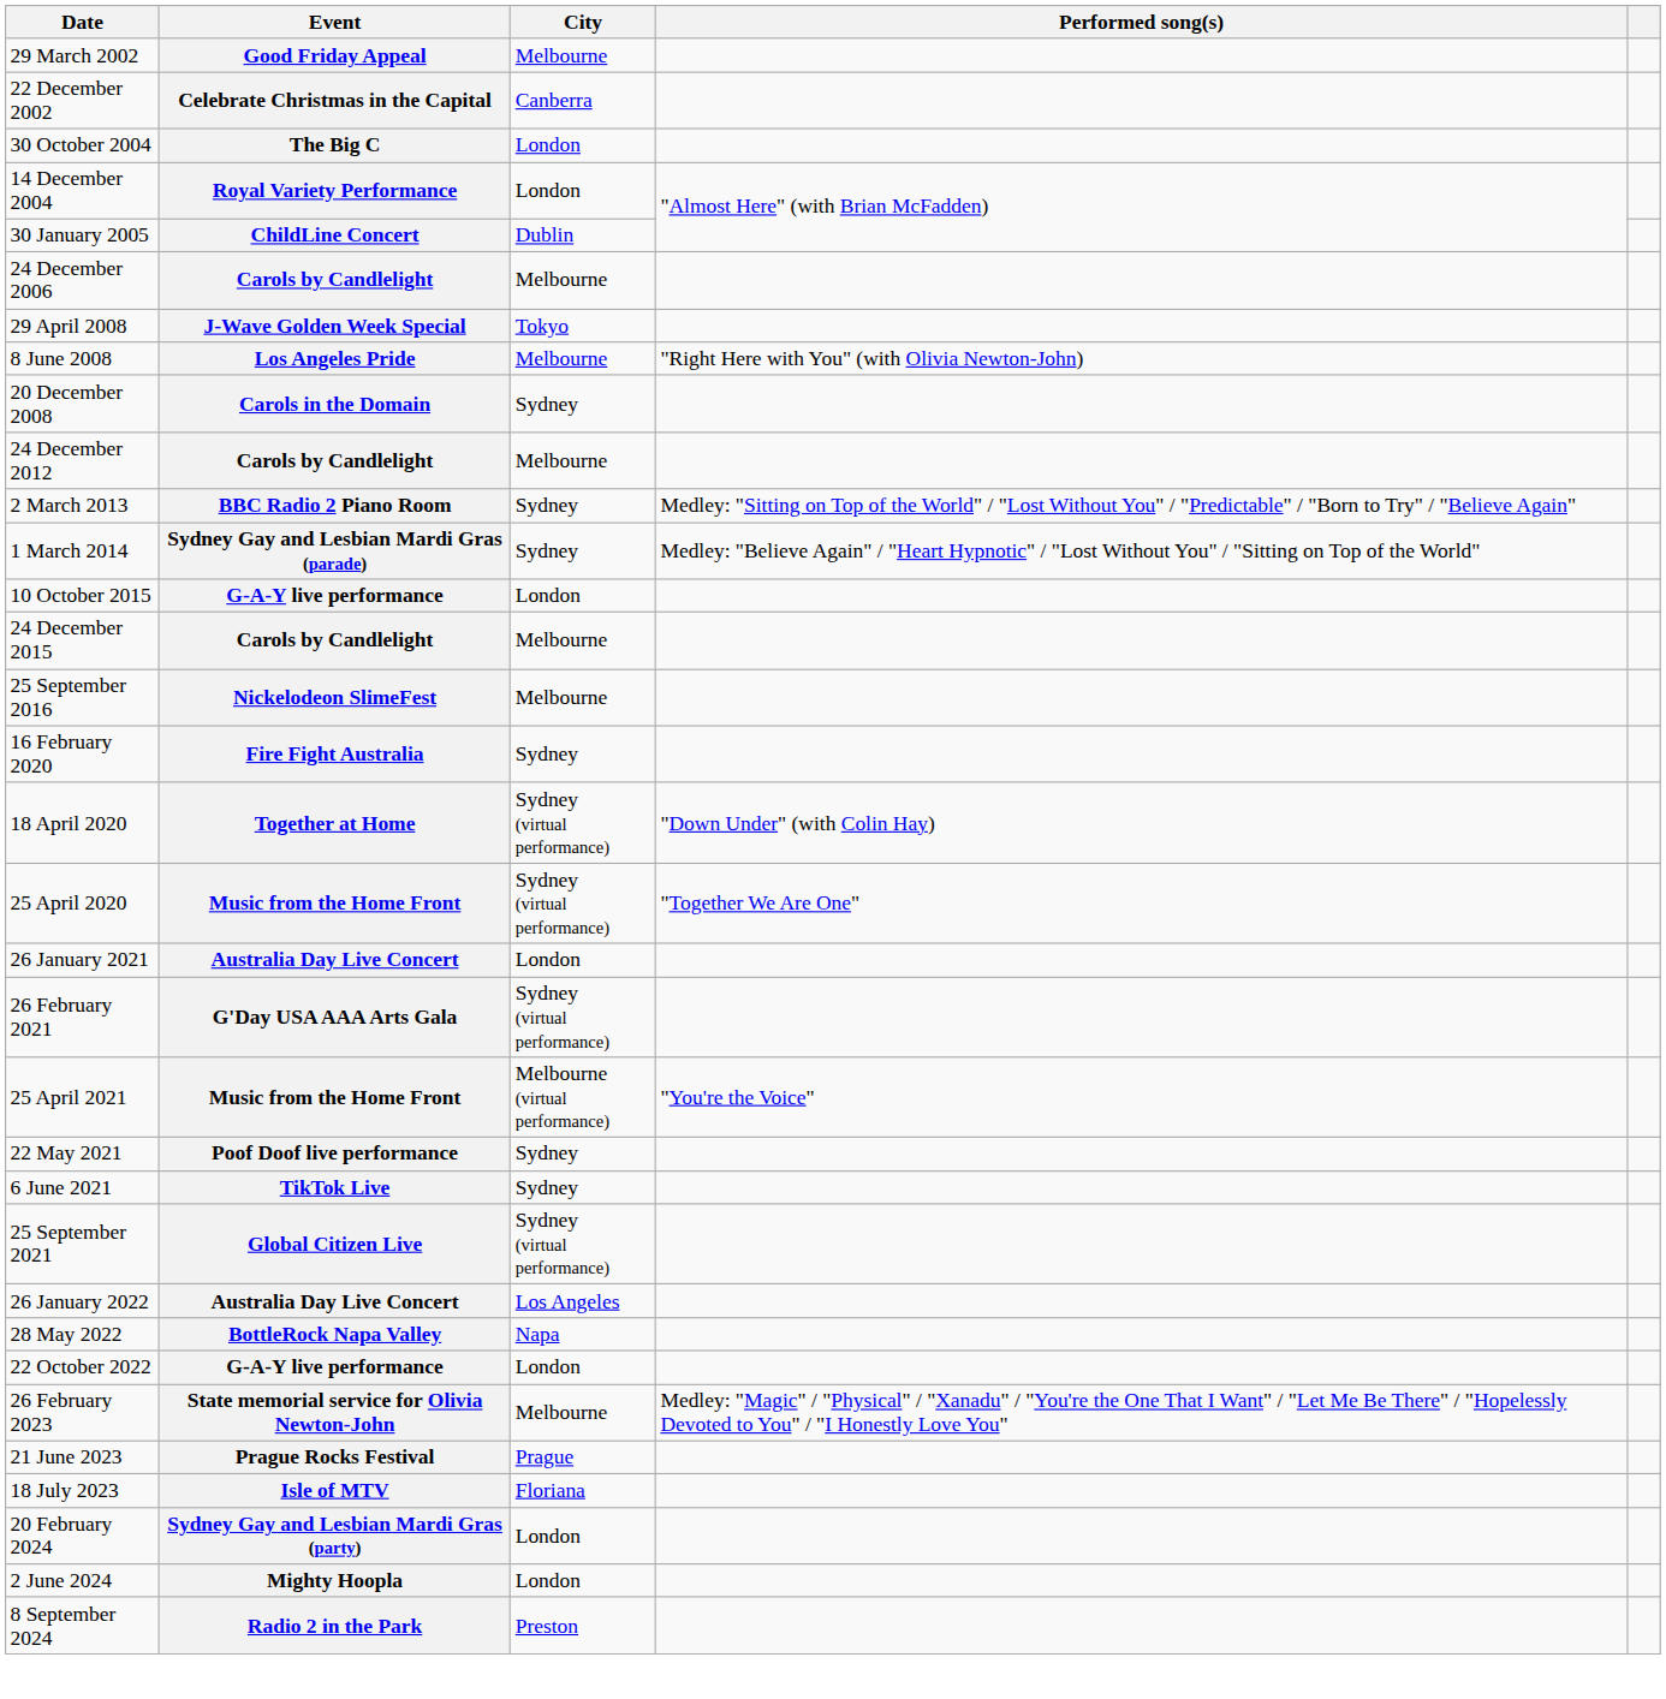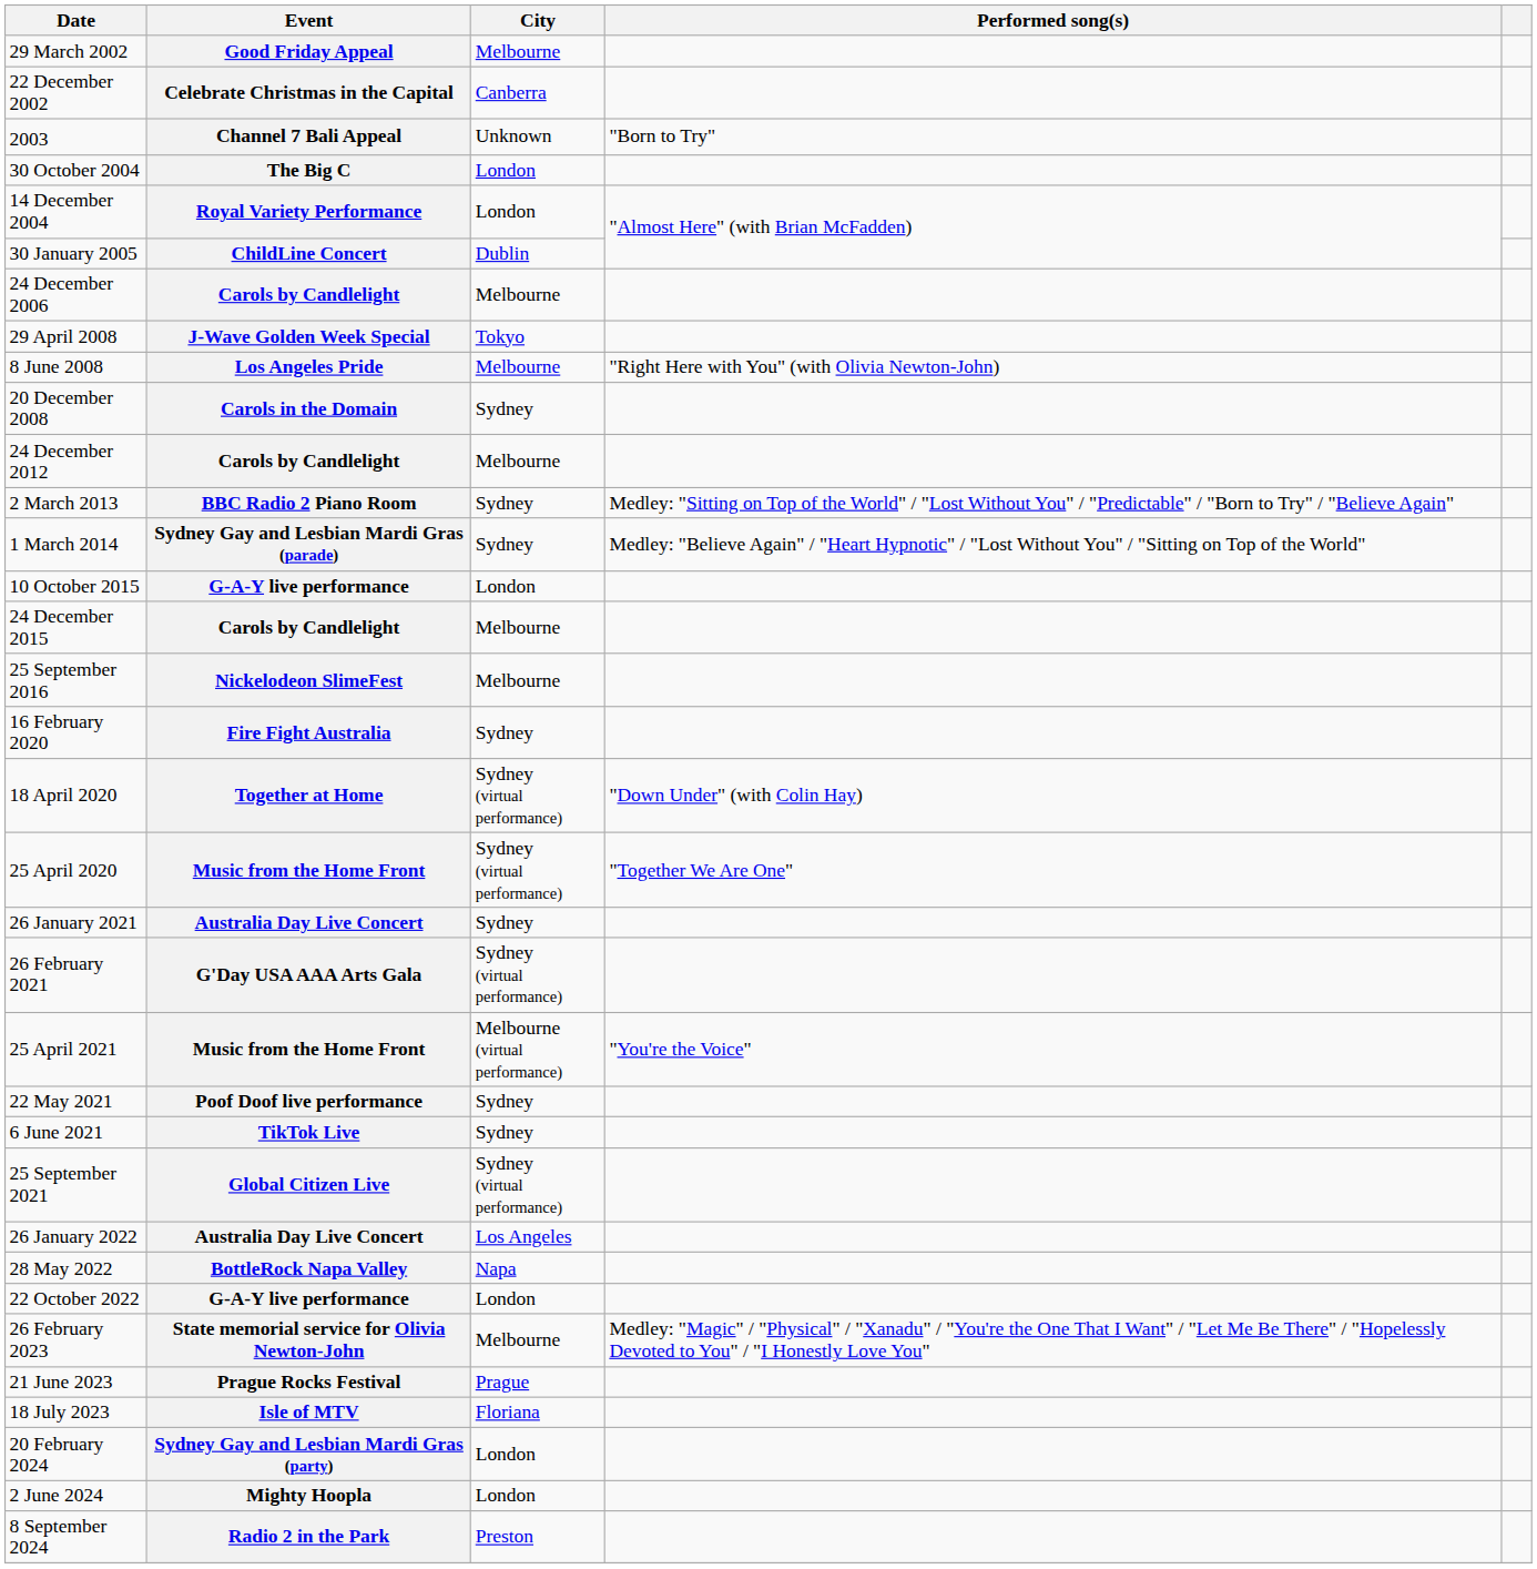+ row: 2003 | Channel 7 Bali Appeal | Unknown | "Born to Try"
26 January 2021 | City: London -> Sydney
